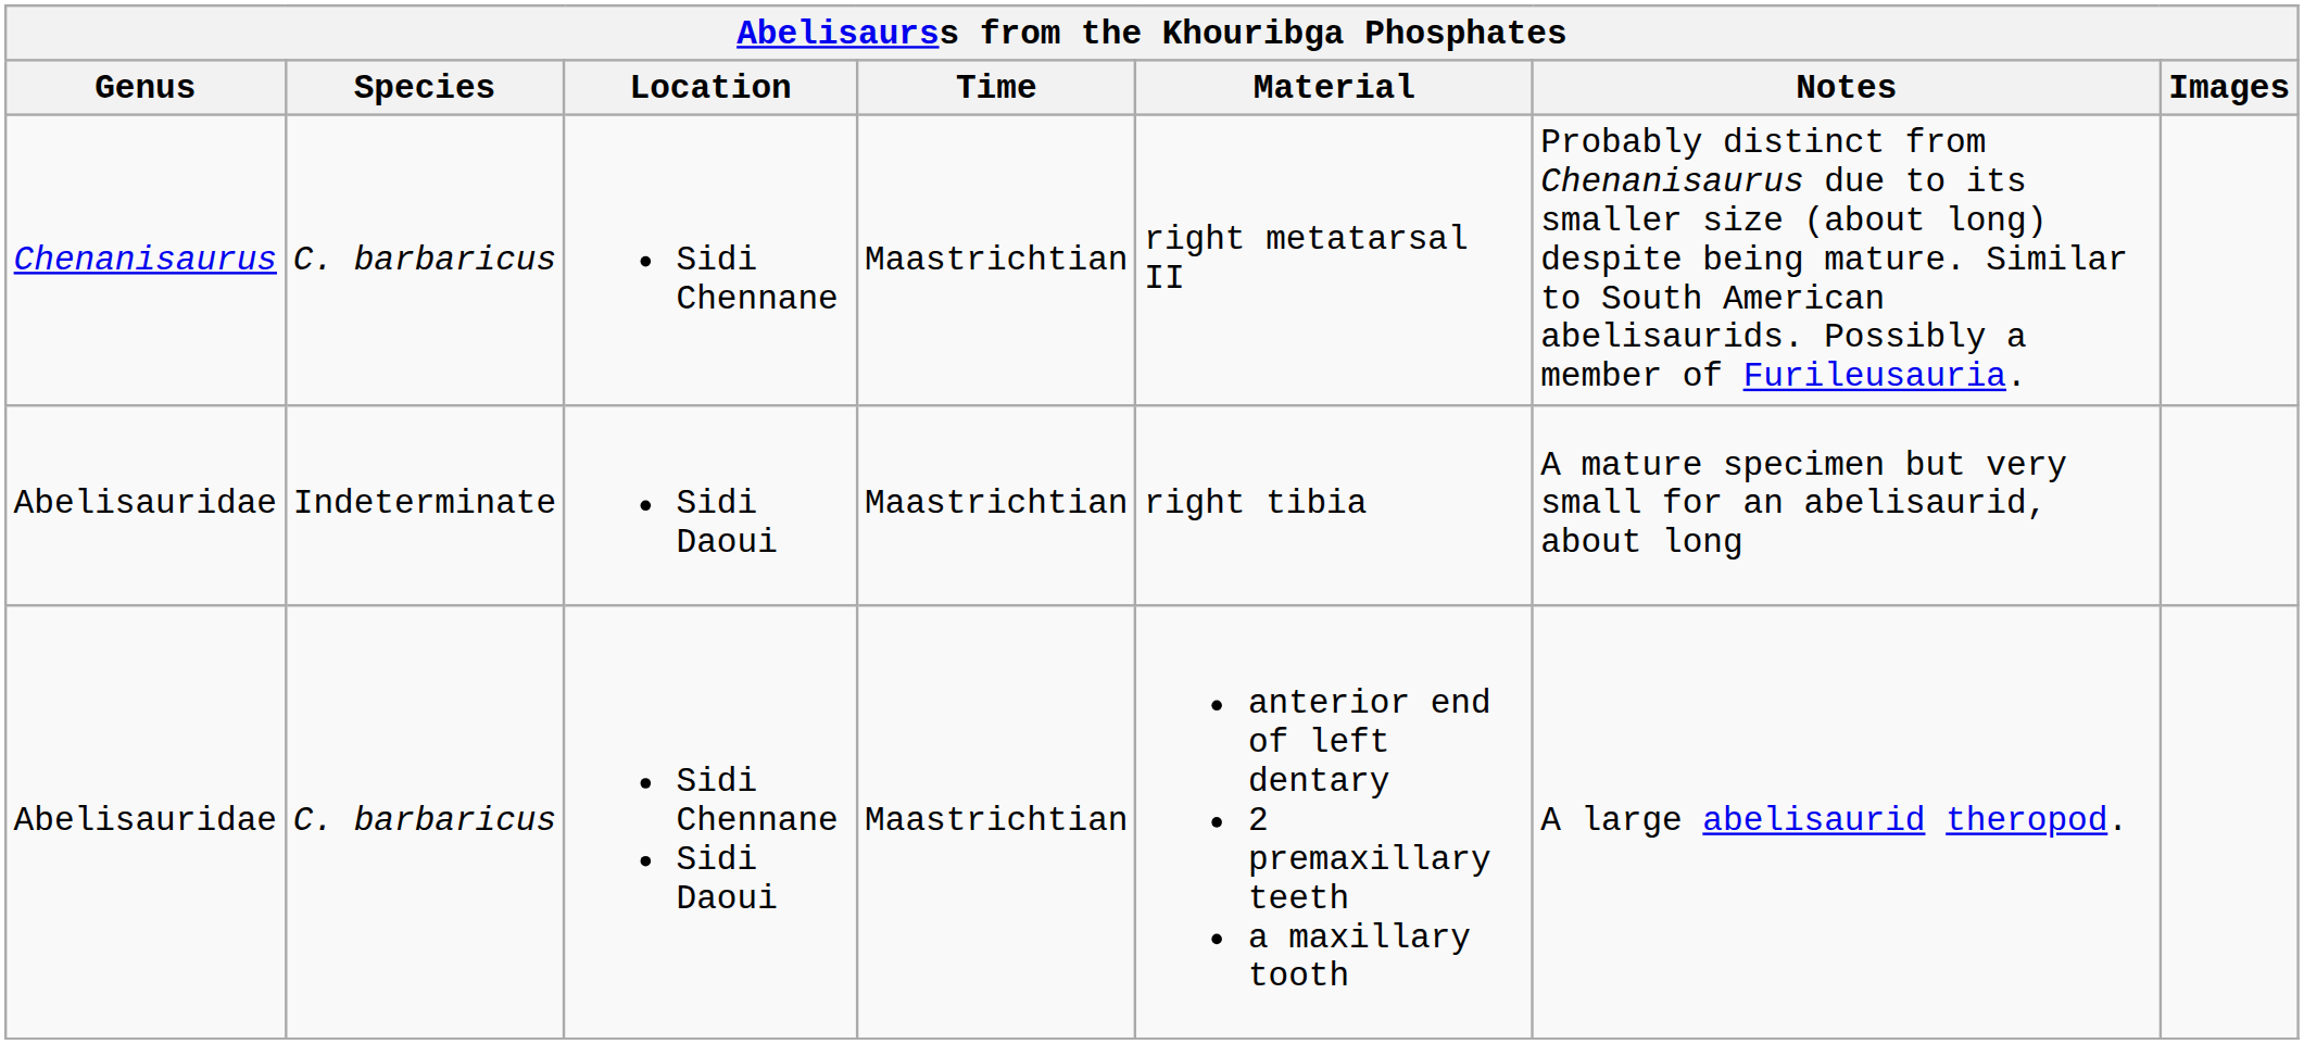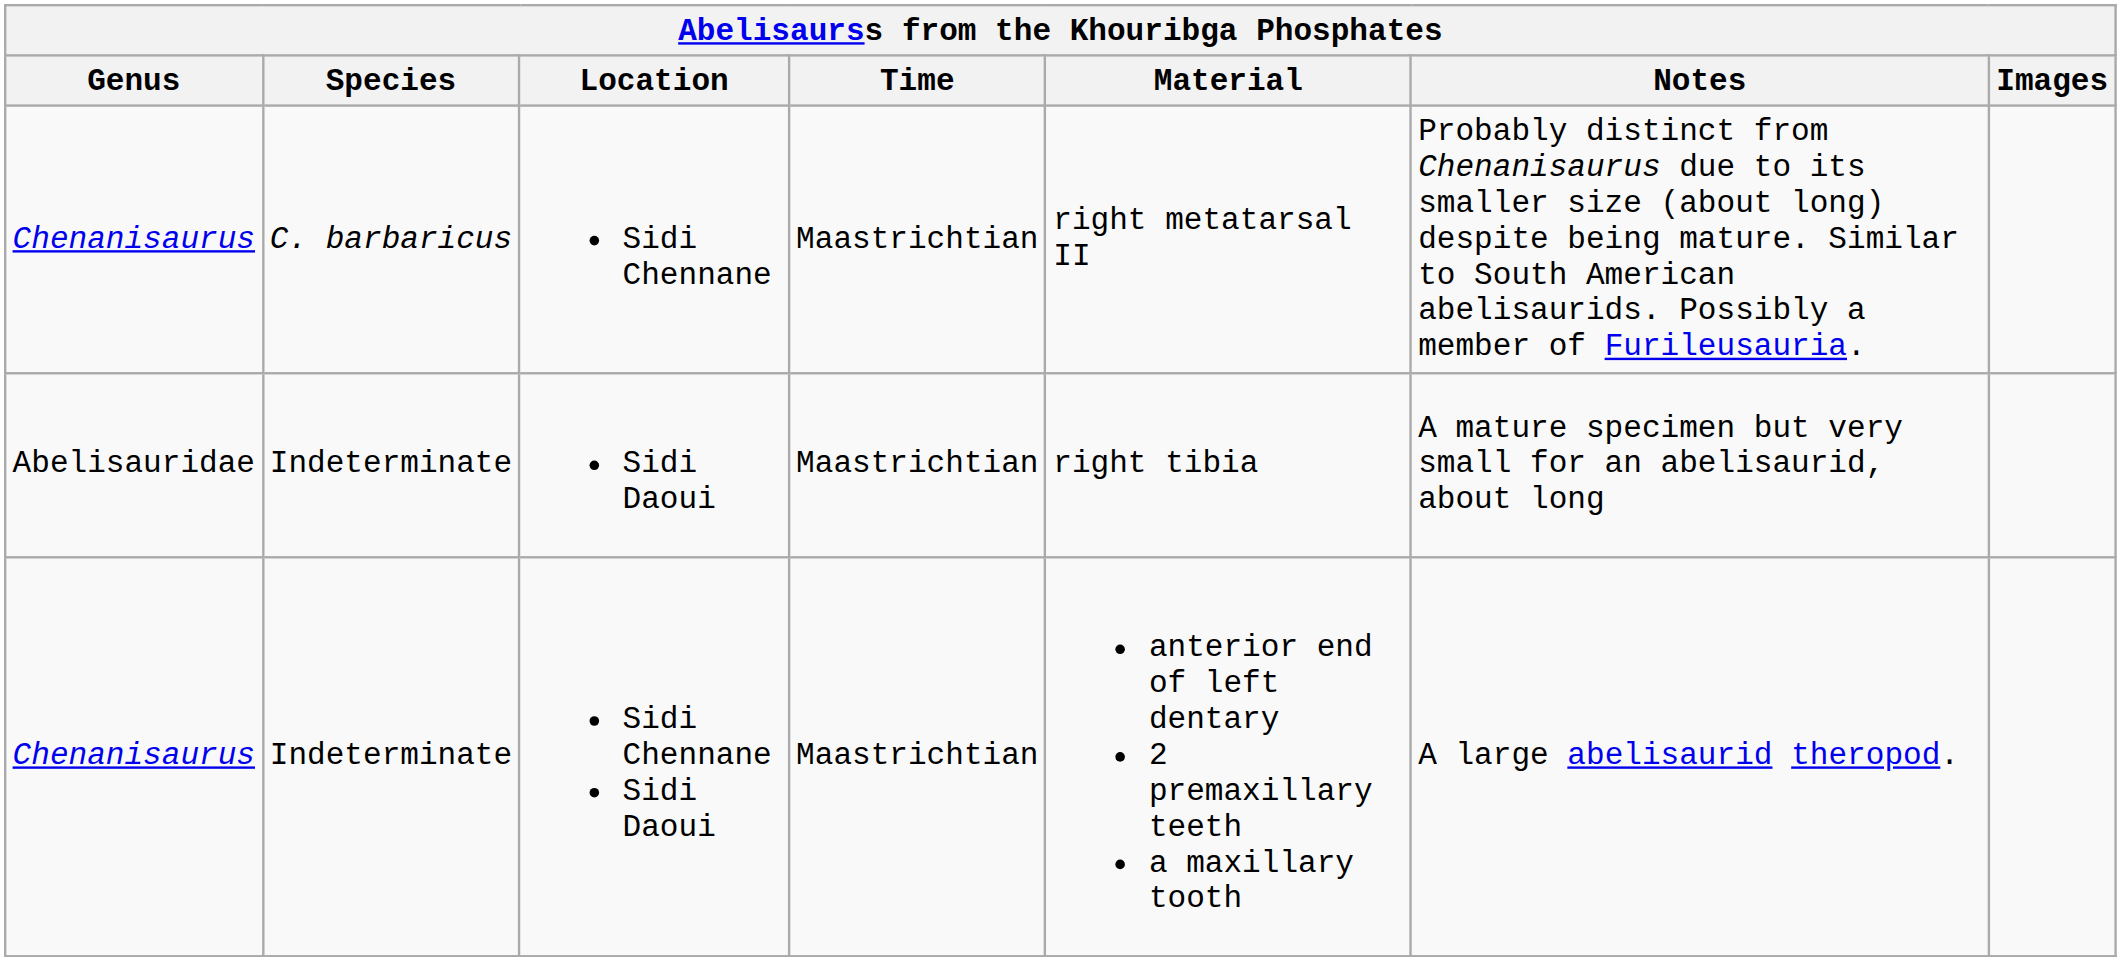Sidi Chennane Sidi Daoui | Genus: Abelisauridae -> Chenanisaurus
Sidi Chennane Sidi Daoui | Species: C. barbaricus -> Indeterminate
